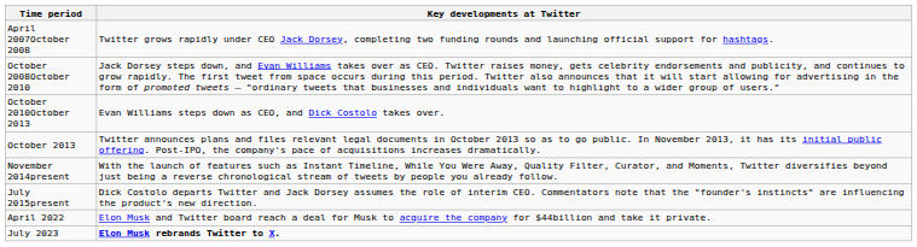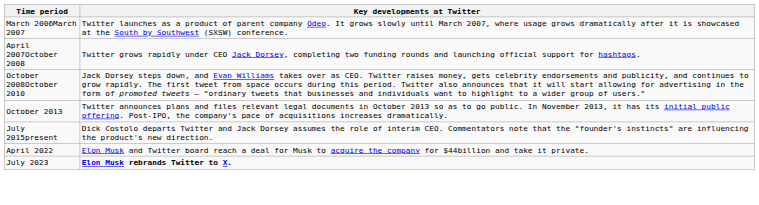+ row: March 2006March 2007 | Twitter launches as a product of parent company Odeo. It grows slowly until March 2007, where usage grows dramatically after it is showcased at the South by Southwest (SXSW) conference.
- row: October 2010October 2013 | Evan Williams steps down as CEO, and Dick Costolo takes over.
- row: November 2014present | With the launch of features such as Instant Timeline, While You Were Away, Quality Filter, Curator, and Moments, Twitter diversifies beyond just being a reverse chronological stream of tweets by people you already follow.
